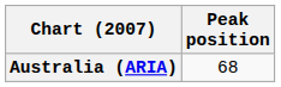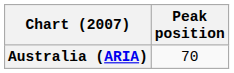Australia (ARIA) | Peak position: 68 -> 70
